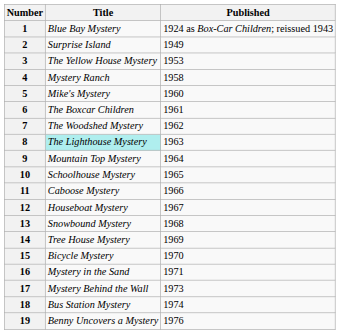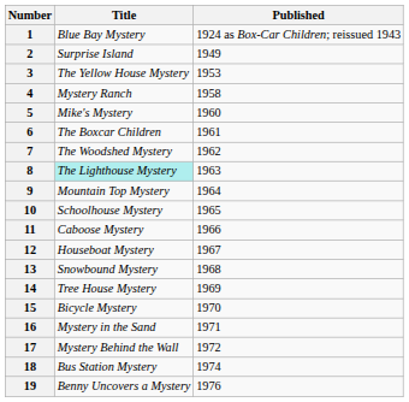17 | Published: 1973 -> 1972
